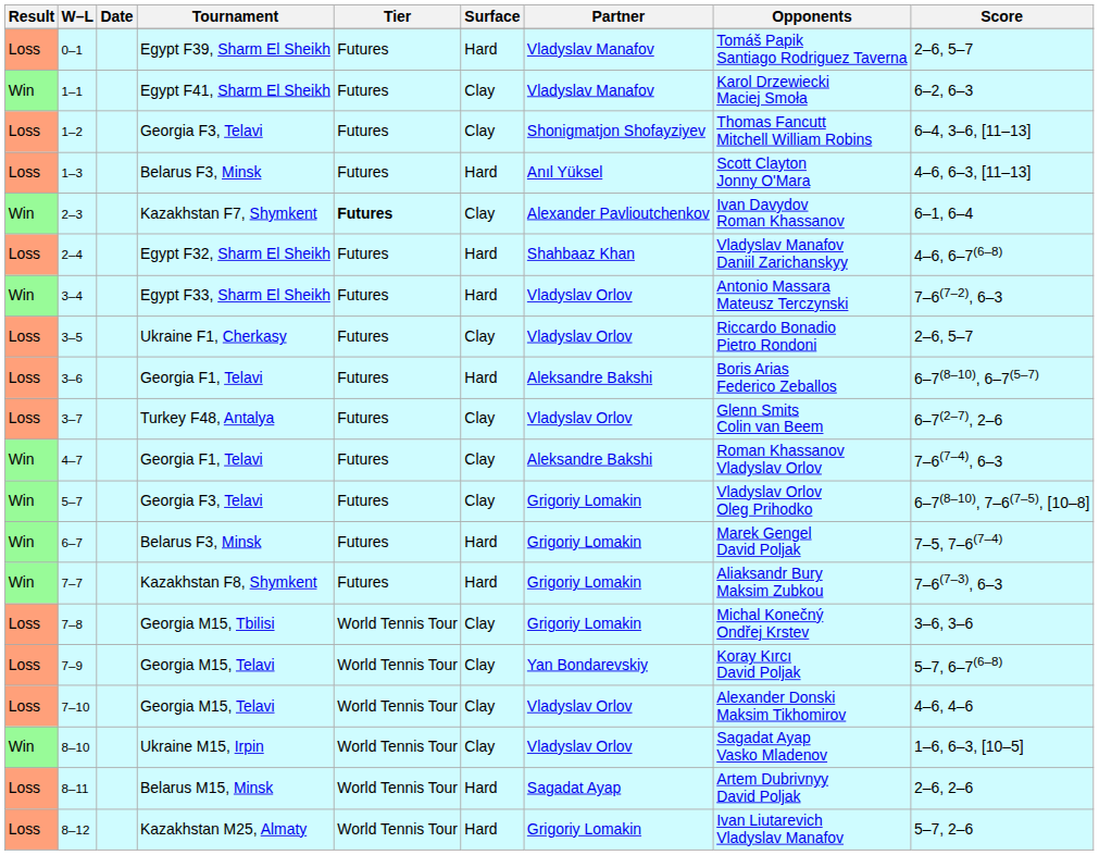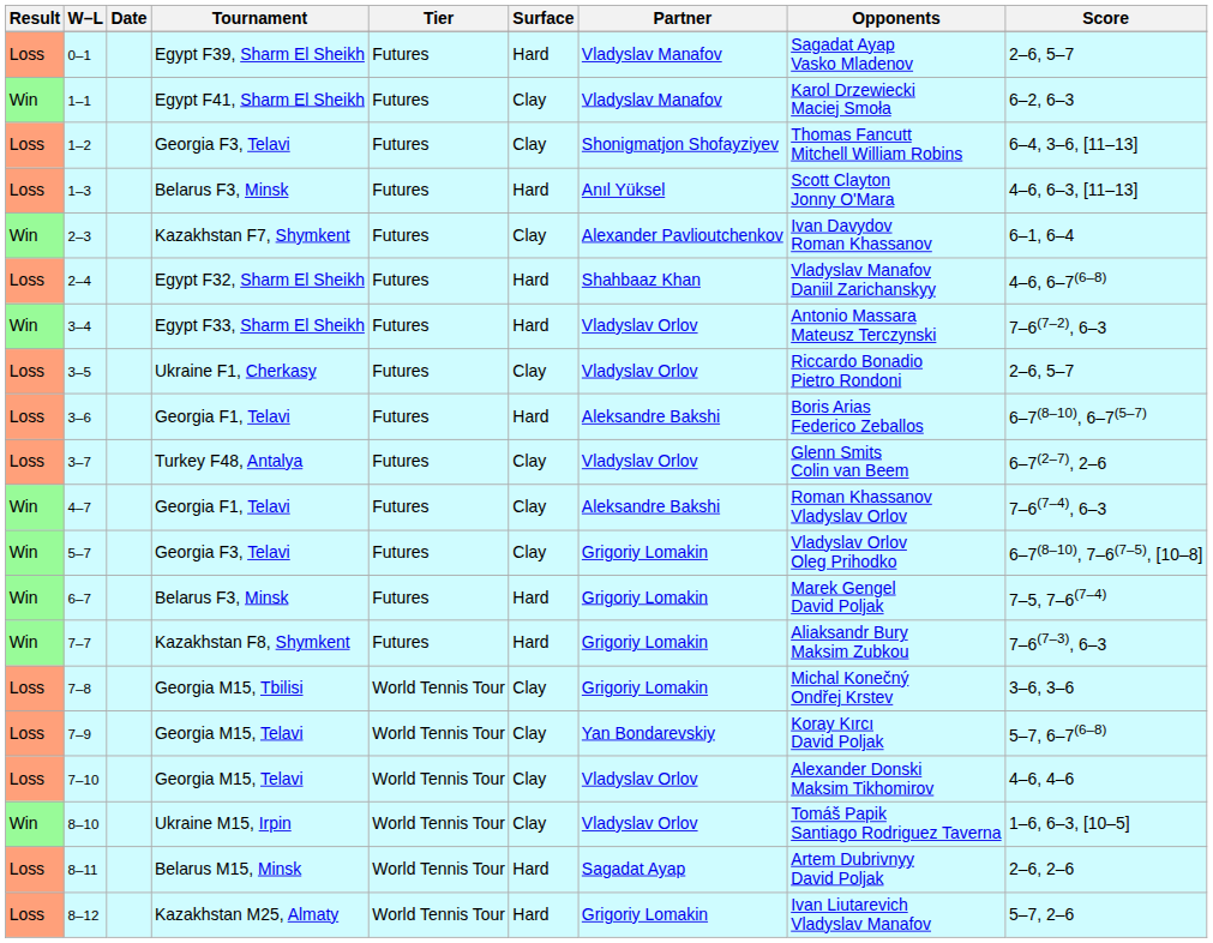0–1 | Opponents: Tomáš Papik Santiago Rodriguez Taverna -> Sagadat Ayap Vasko Mladenov
2–3 | Tier: bold -> normal
8–10 | Opponents: Sagadat Ayap Vasko Mladenov -> Tomáš Papik Santiago Rodriguez Taverna
